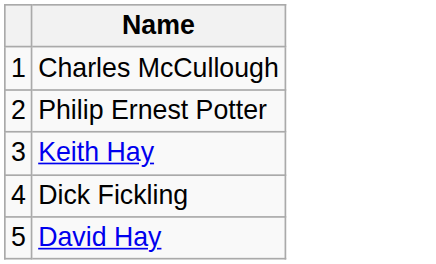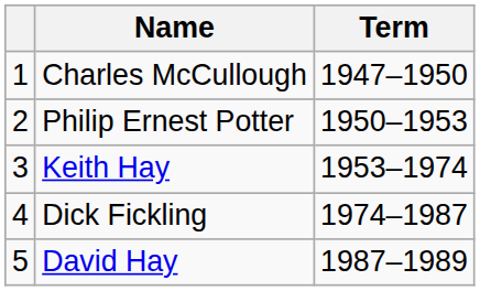+ column: Term | 1947–1950 | 1950–1953 | 1953–1974 | 1974–1987 | 1987–1989
